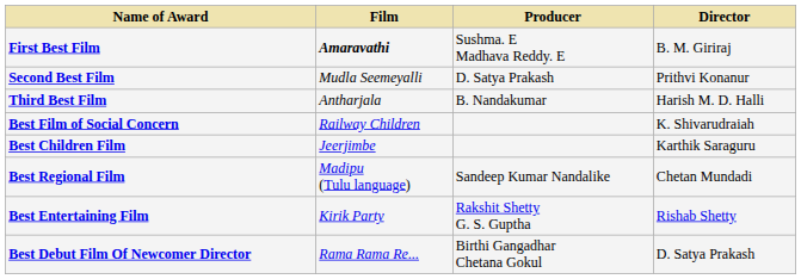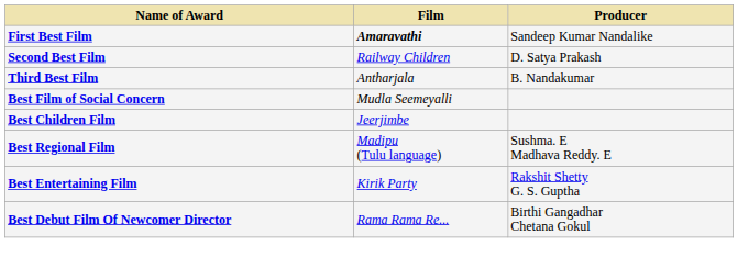- column: Director | B. M. Giriraj | Prithvi Konanur | Harish M. D. Halli | K. Shivarudraiah | Karthik Saraguru | Chetan Mundadi | Rishab Shetty | D. Satya Prakash
First Best Film | Producer: Sushma. E Madhava Reddy. E -> Sandeep Kumar Nandalike
Second Best Film | Film: Mudla Seemeyalli -> Railway Children
Best Film of Social Concern | Film: Railway Children -> Mudla Seemeyalli
Best Regional Film | Producer: Sandeep Kumar Nandalike -> Sushma. E Madhava Reddy. E
